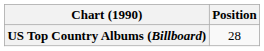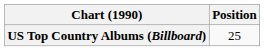US Top Country Albums (Billboard) | Position: 28 -> 25
